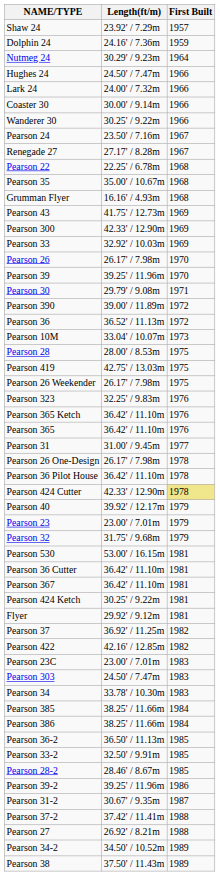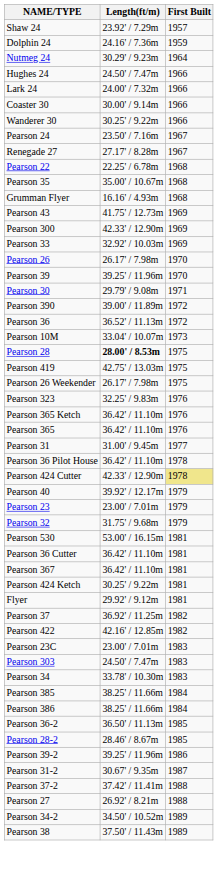Pearson 28 | Length(ft/m): normal -> bold
- row: Pearson 26 One-Design | 26.17' / 7.98m | 1978
- row: Pearson 33-2 | 32.50' / 9.91m | 1985
